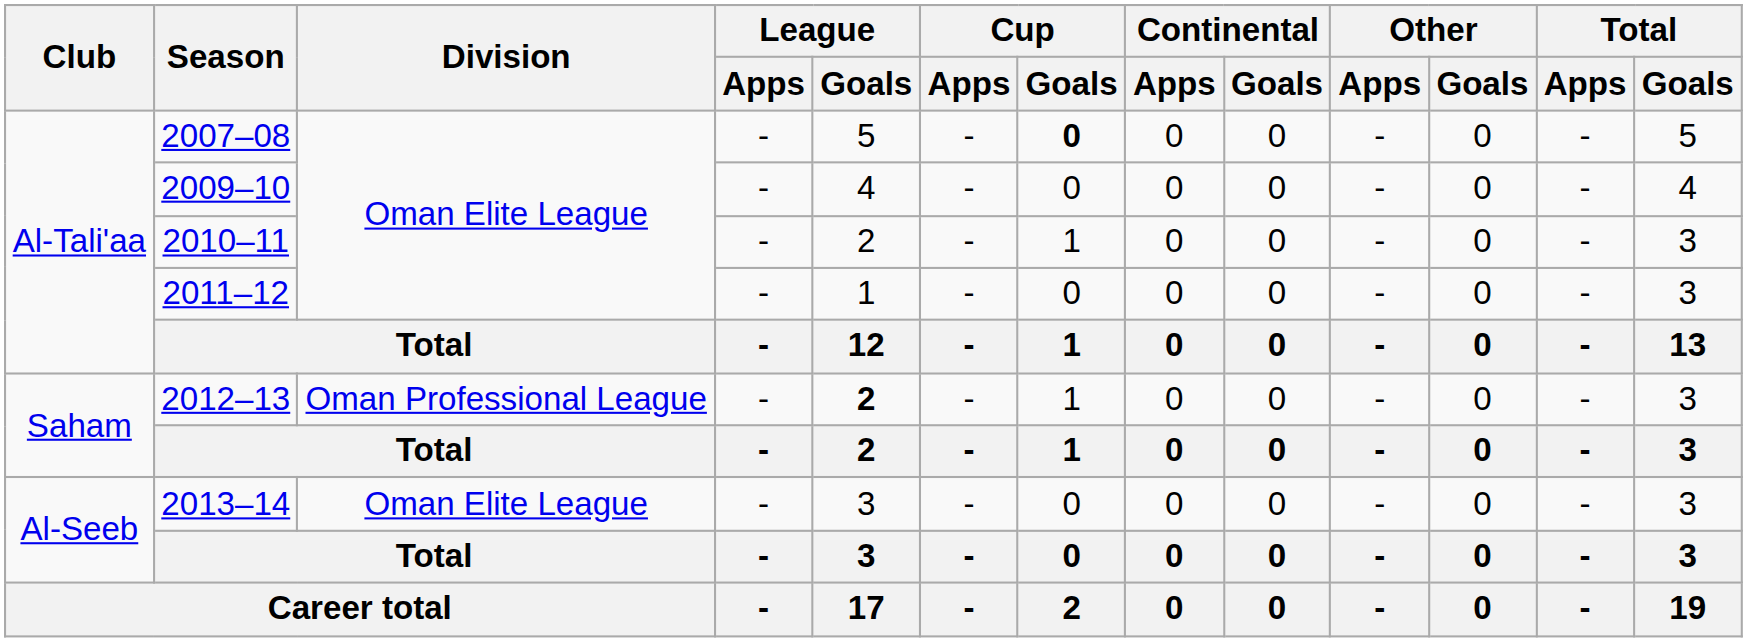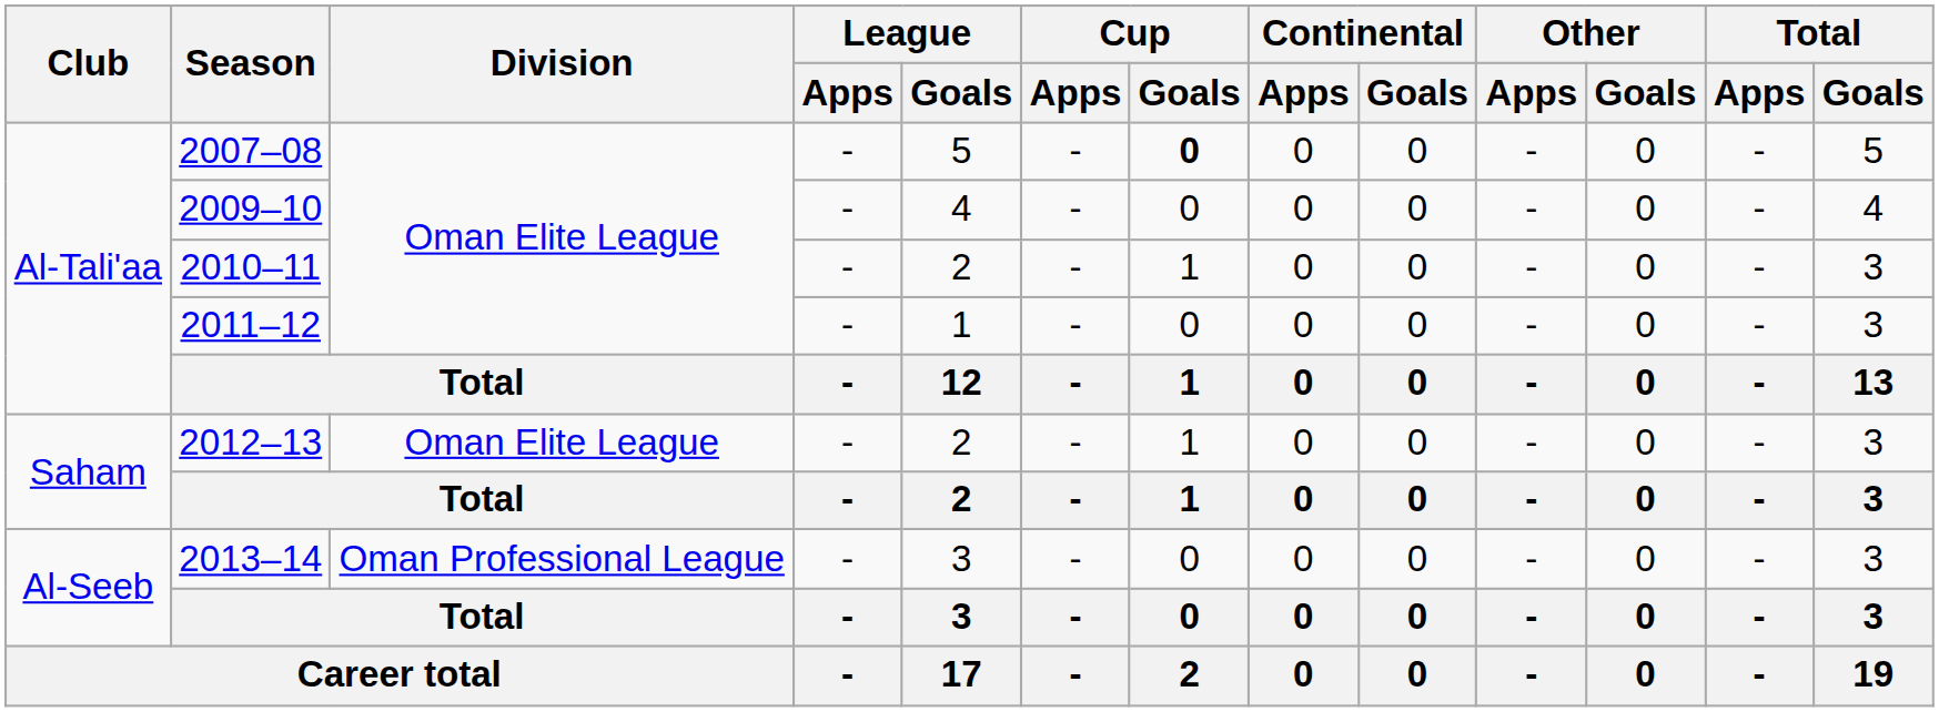2012–13 | Division: Oman Professional League -> Oman Elite League
2012–13 | League / Goals: bold -> normal
2013–14 | Division: Oman Elite League -> Oman Professional League
